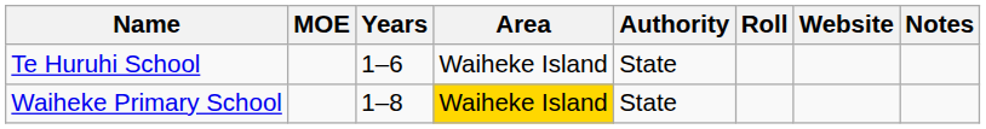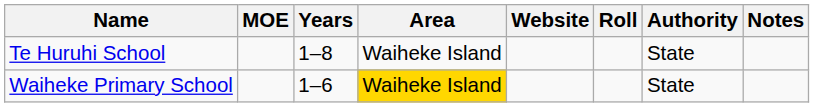columns swapped: Authority <-> Website
Te Huruhi School | Years: 1–6 -> 1–8
Waiheke Primary School | Years: 1–8 -> 1–6
